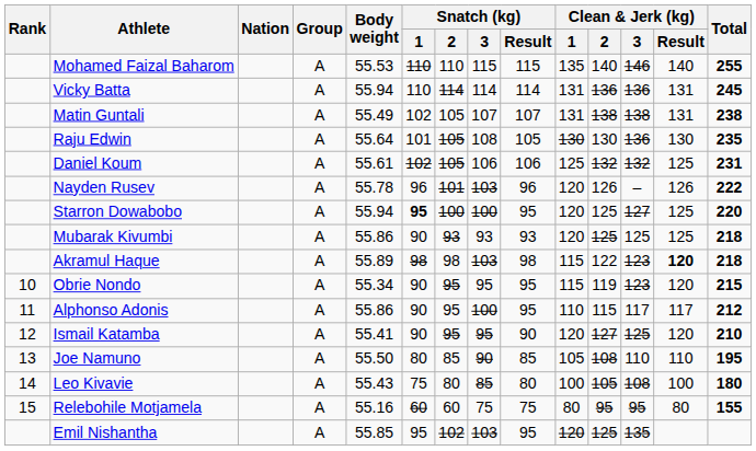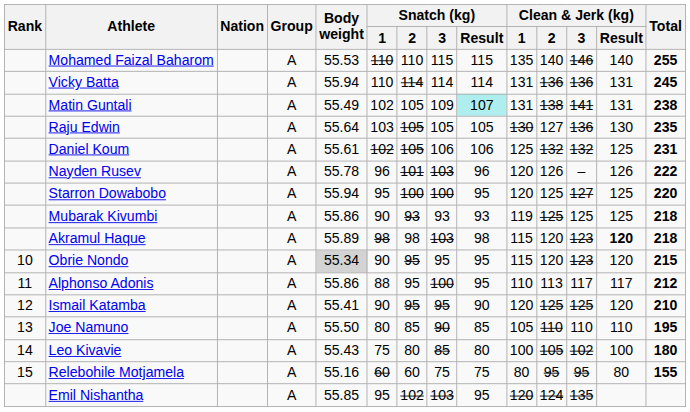Matin Guntali | Snatch (kg) / 3: 107 -> 109
Matin Guntali | Snatch (kg) / Result: no background -> paleturquoise background
Matin Guntali | Clean & Jerk (kg) / 3: 138 -> 141
Raju Edwin | Snatch (kg) / 1: 101 -> 103
Raju Edwin | Snatch (kg) / 3: 108 -> 105
Raju Edwin | Clean & Jerk (kg) / 2: 130 -> 127
Starron Dowabobo | Snatch (kg) / 1: bold -> normal
Mubarak Kivumbi | Clean & Jerk (kg) / 1: 120 -> 119
Akramul Haque | Clean & Jerk (kg) / 2: 122 -> 120
Obrie Nondo | Body weight: no background -> lightgrey background
Obrie Nondo | Clean & Jerk (kg) / 2: 119 -> 120
Alphonso Adonis | Snatch (kg) / 1: 90 -> 88
Alphonso Adonis | Clean & Jerk (kg) / 2: 115 -> 113
Ismail Katamba | Clean & Jerk (kg) / 2: 127 -> 125
Joe Namuno | Clean & Jerk (kg) / 2: 108 -> 110
Leo Kivavie | Clean & Jerk (kg) / 3: 108 -> 102
Emil Nishantha | Clean & Jerk (kg) / 2: 125 -> 124
